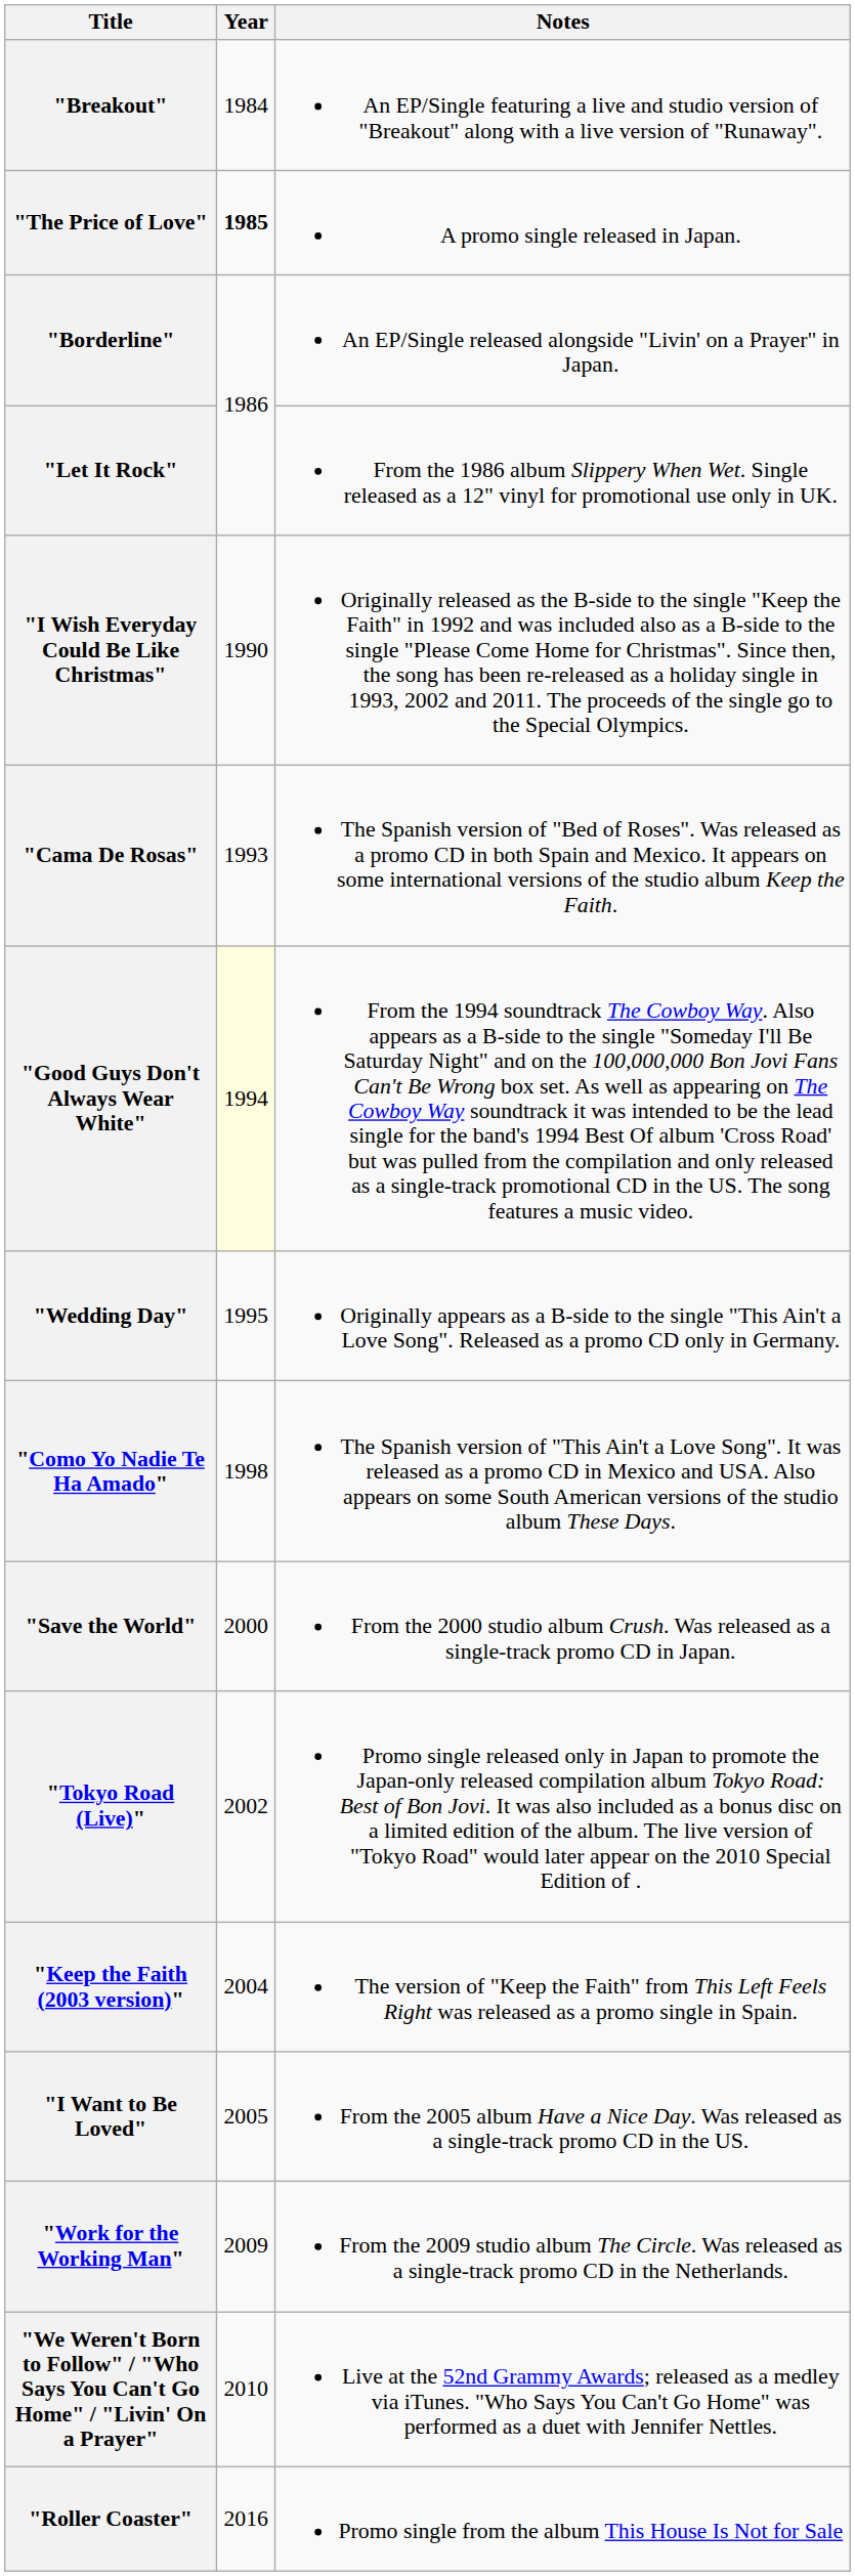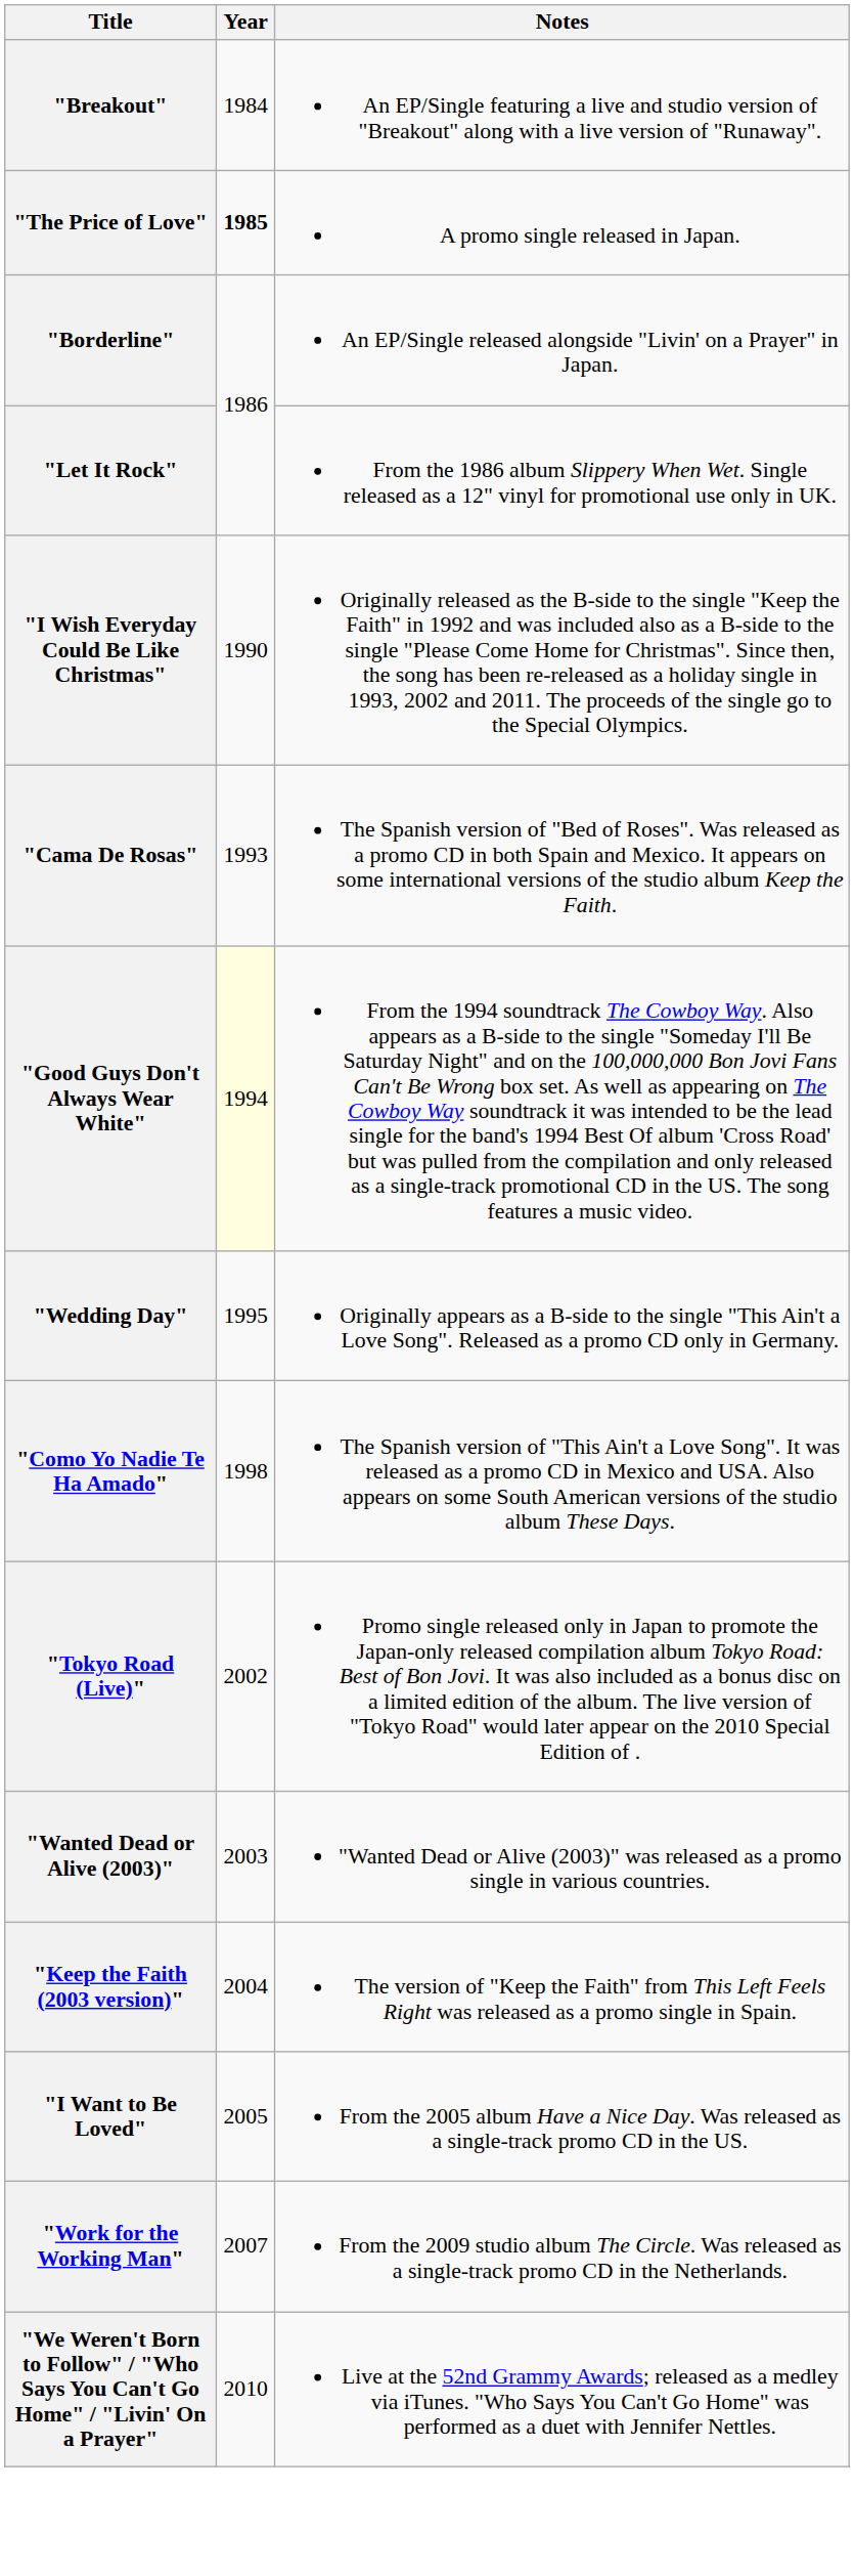- row: "Save the World" | 2000 | From the 2000 studio album Crush. Was released as a single-track promo CD in Japan.
+ row: "Wanted Dead or Alive (2003)" | 2003 | "Wanted Dead or Alive (2003)" was released as a promo single in various countries.
"Work for the Working Man" | Year: 2009 -> 2007
- row: "Roller Coaster" | 2016 | Promo single from the album This House Is Not for Sale
